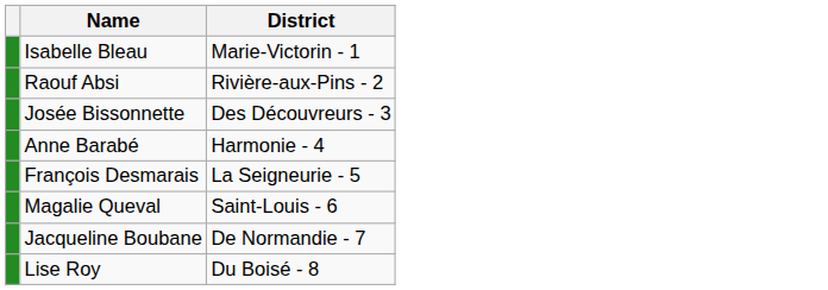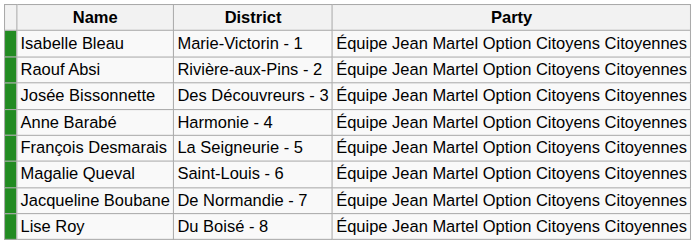+ column: Party | Équipe Jean Martel Option Citoyens Citoyennes | Équipe Jean Martel Option Citoyens Citoyennes | Équipe Jean Martel Option Citoyens Citoyennes | Équipe Jean Martel Option Citoyens Citoyennes | Équipe Jean Martel Option Citoyens Citoyennes | Équipe Jean Martel Option Citoyens Citoyennes | Équipe Jean Martel Option Citoyens Citoyennes | Équipe Jean Martel Option Citoyens Citoyennes
